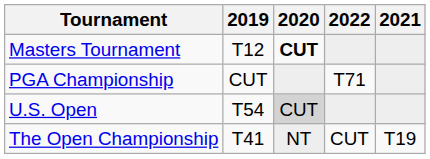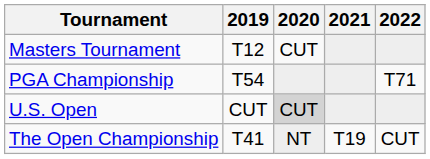columns swapped: 2021 <-> 2022
Masters Tournament | 2020: bold -> normal
PGA Championship | 2019: CUT -> T54
U.S. Open | 2019: T54 -> CUT
